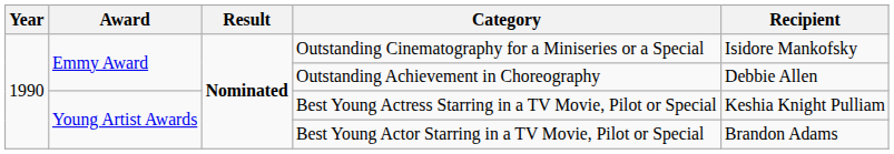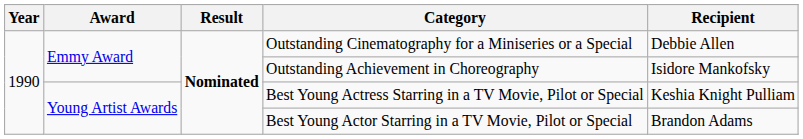Outstanding Cinematography for a Miniseries or a Special | Recipient: Isidore Mankofsky -> Debbie Allen
Outstanding Achievement in Choreography | Recipient: Debbie Allen -> Isidore Mankofsky
